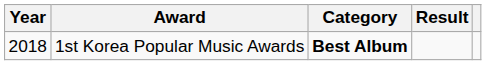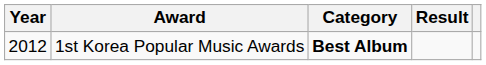1st Korea Popular Music Awards | Year: 2018 -> 2012
